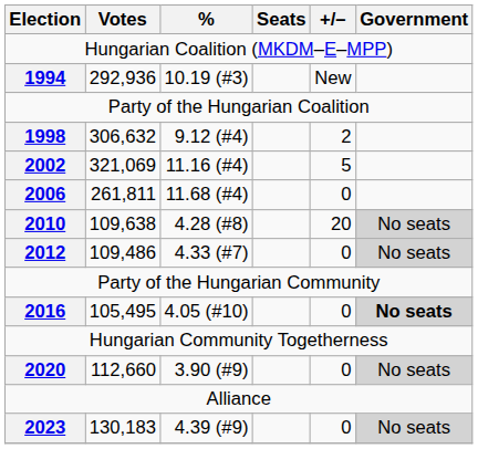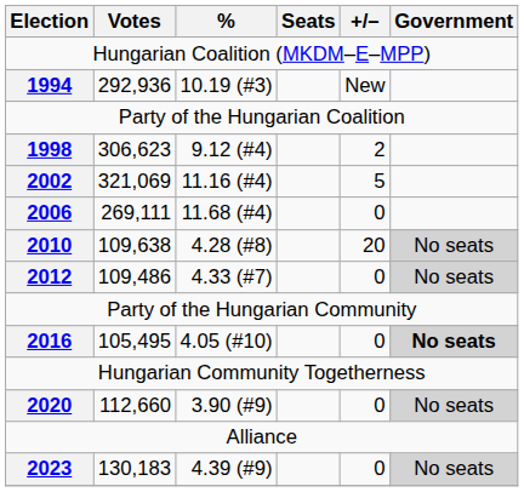1998 | Votes: 306,632 -> 306,623
2006 | Votes: 261,811 -> 269,111
